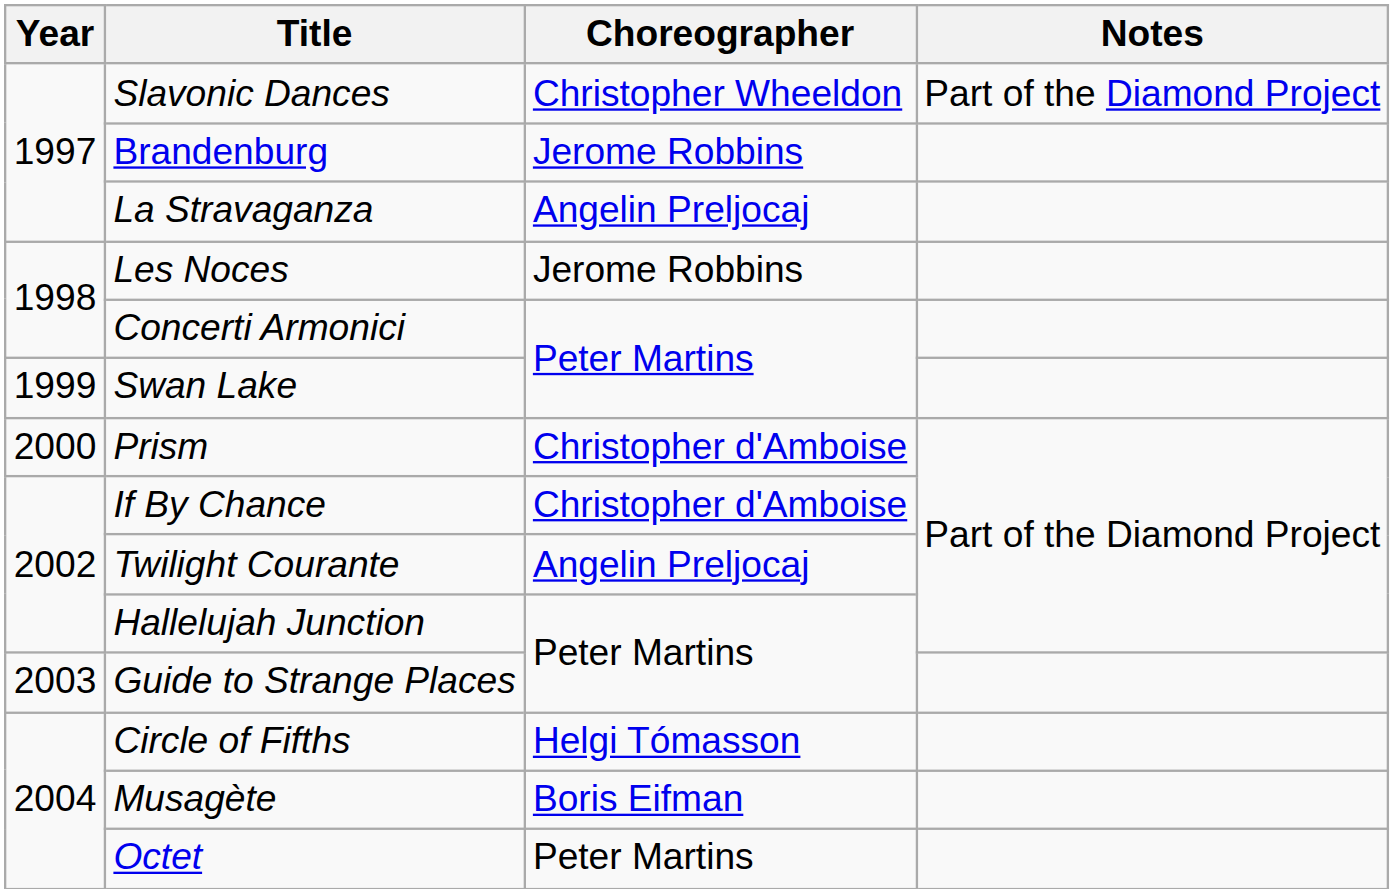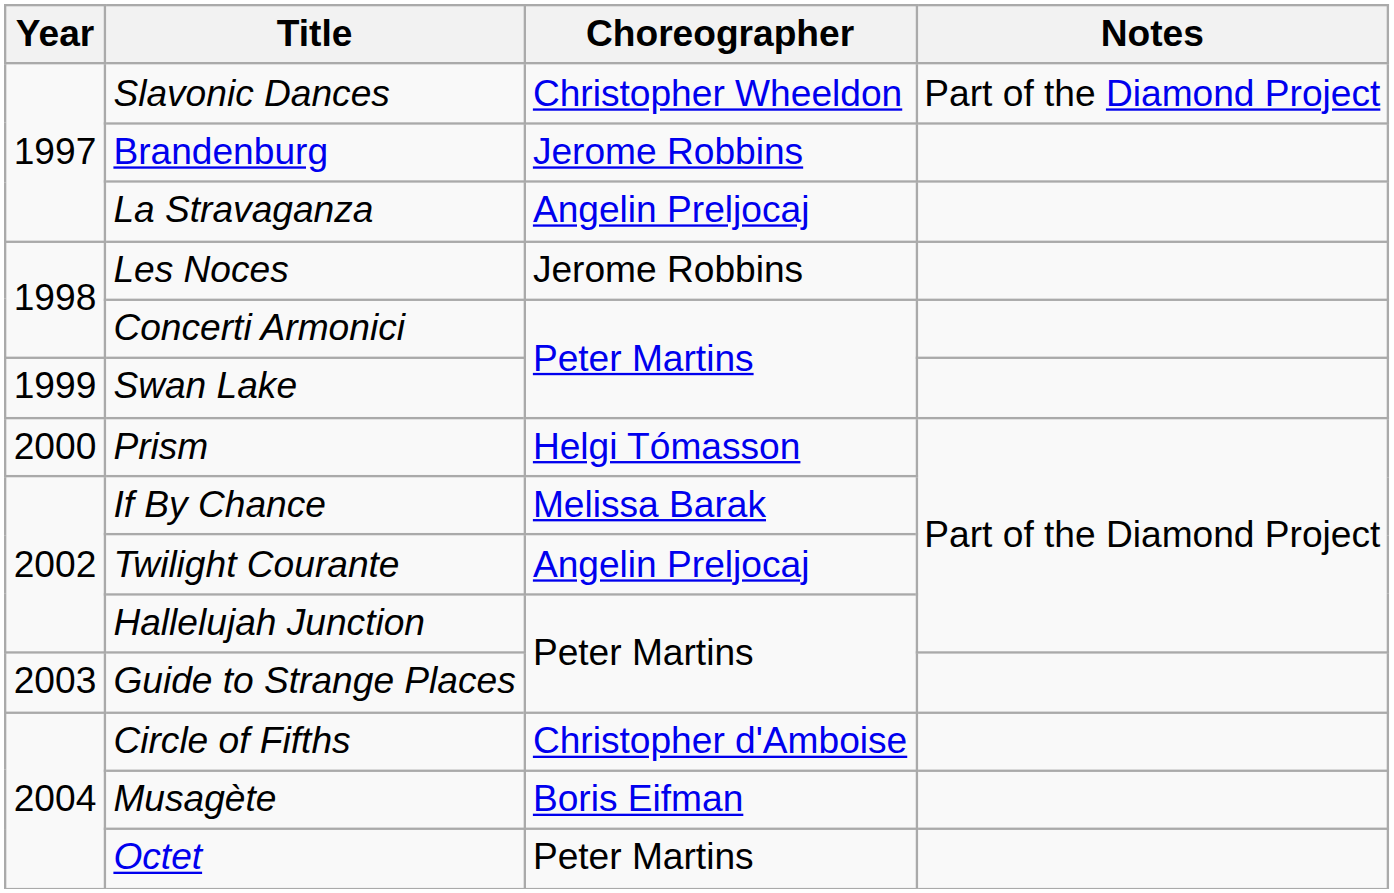Prism | Choreographer: Christopher d'Amboise -> Helgi Tómasson
If By Chance | Choreographer: Christopher d'Amboise -> Melissa Barak
Circle of Fifths | Choreographer: Helgi Tómasson -> Christopher d'Amboise
